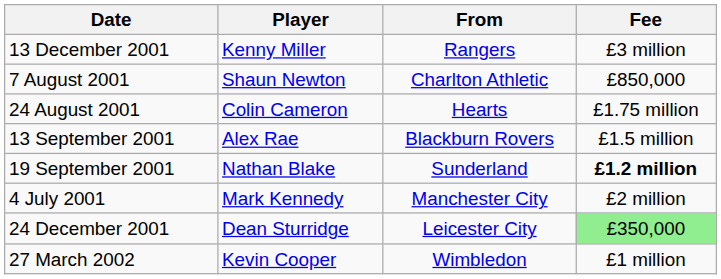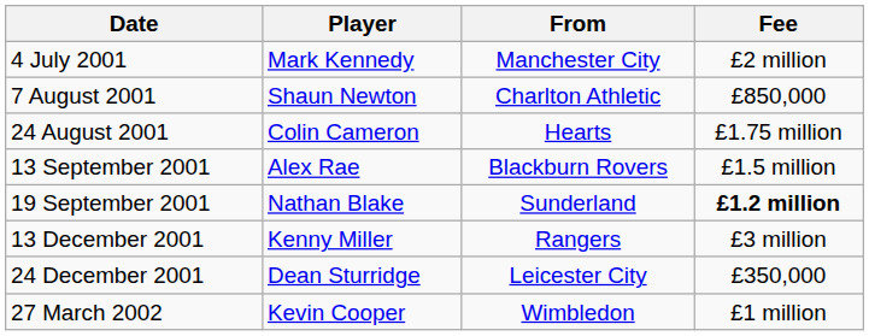rows swapped: 4 July 2001 <-> 13 December 2001
24 December 2001 | Fee: lightgreen background -> no background
